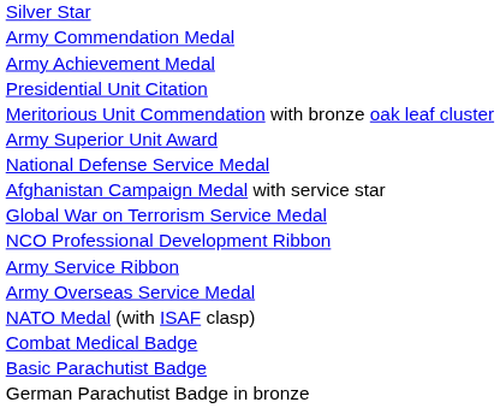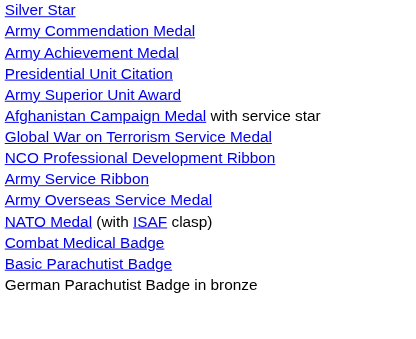- row: Meritorious Unit Commendation with bronze oak leaf cluster
- row: National Defense Service Medal
